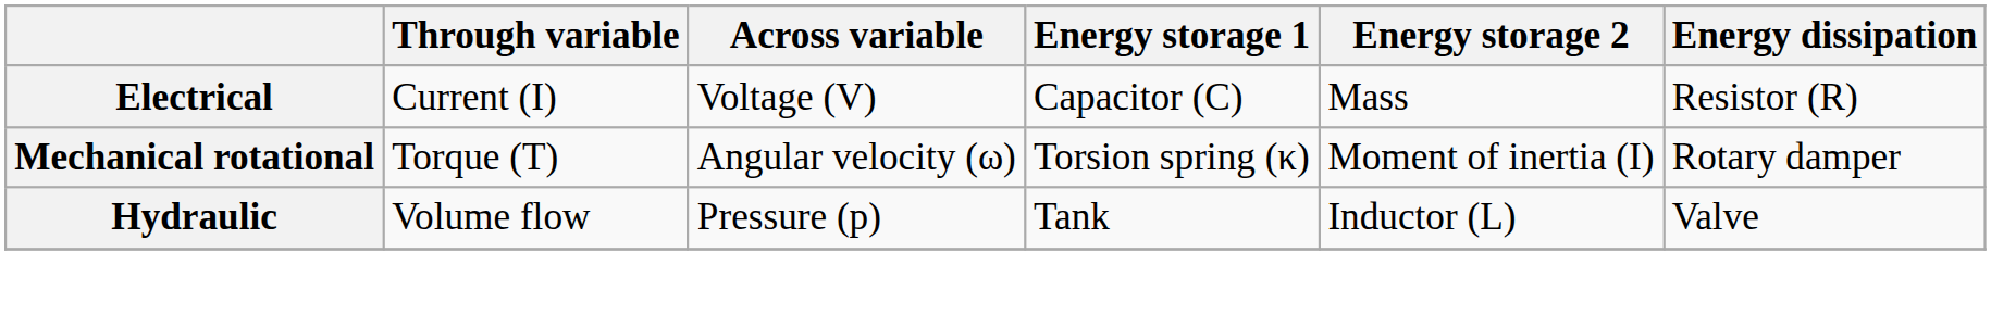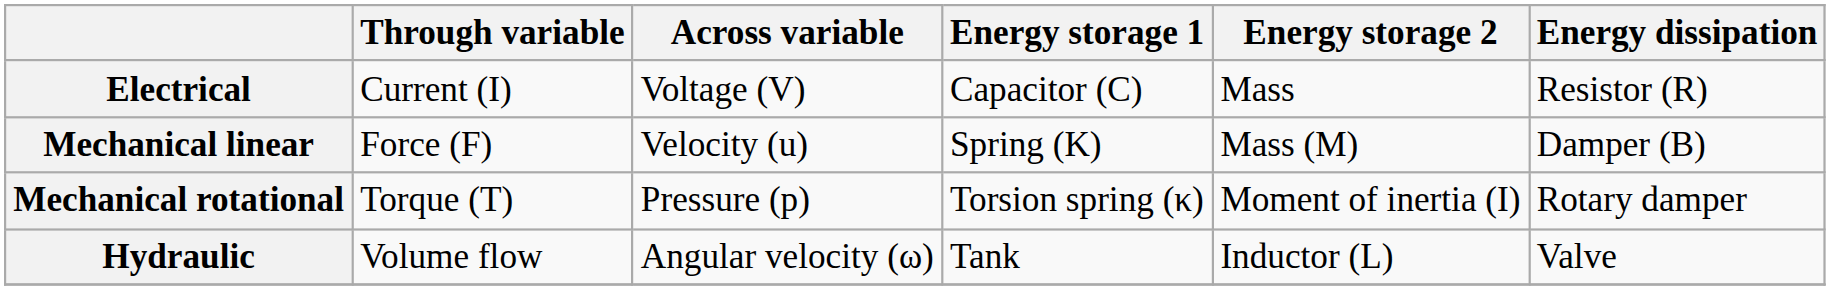+ row: Mechanical linear | Force (F) | Velocity (u) | Spring (K) | Mass (M) | Damper (B)
Mechanical rotational | Across variable: Angular velocity (ω) -> Pressure (p)
Hydraulic | Across variable: Pressure (p) -> Angular velocity (ω)
